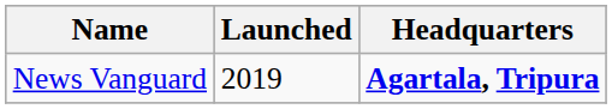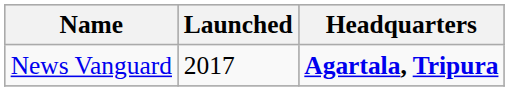News Vanguard | Launched: 2019 -> 2017
